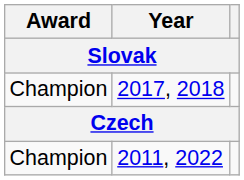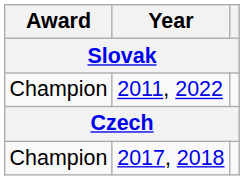rows swapped: 2011, 2022 <-> 2017, 2018
